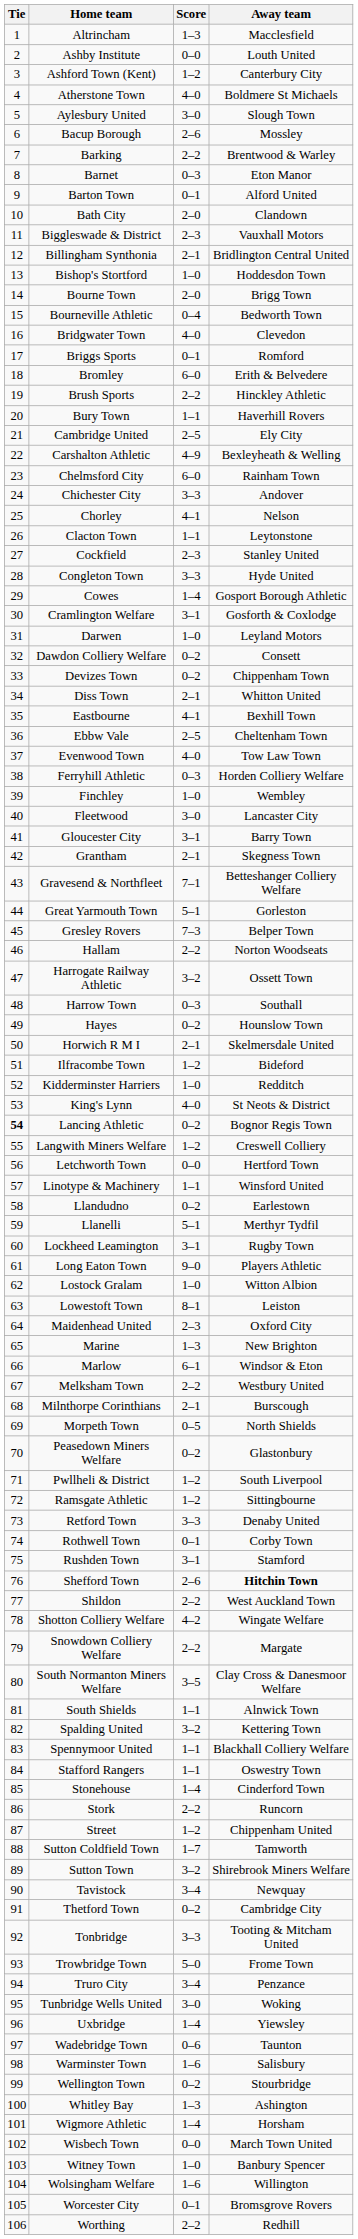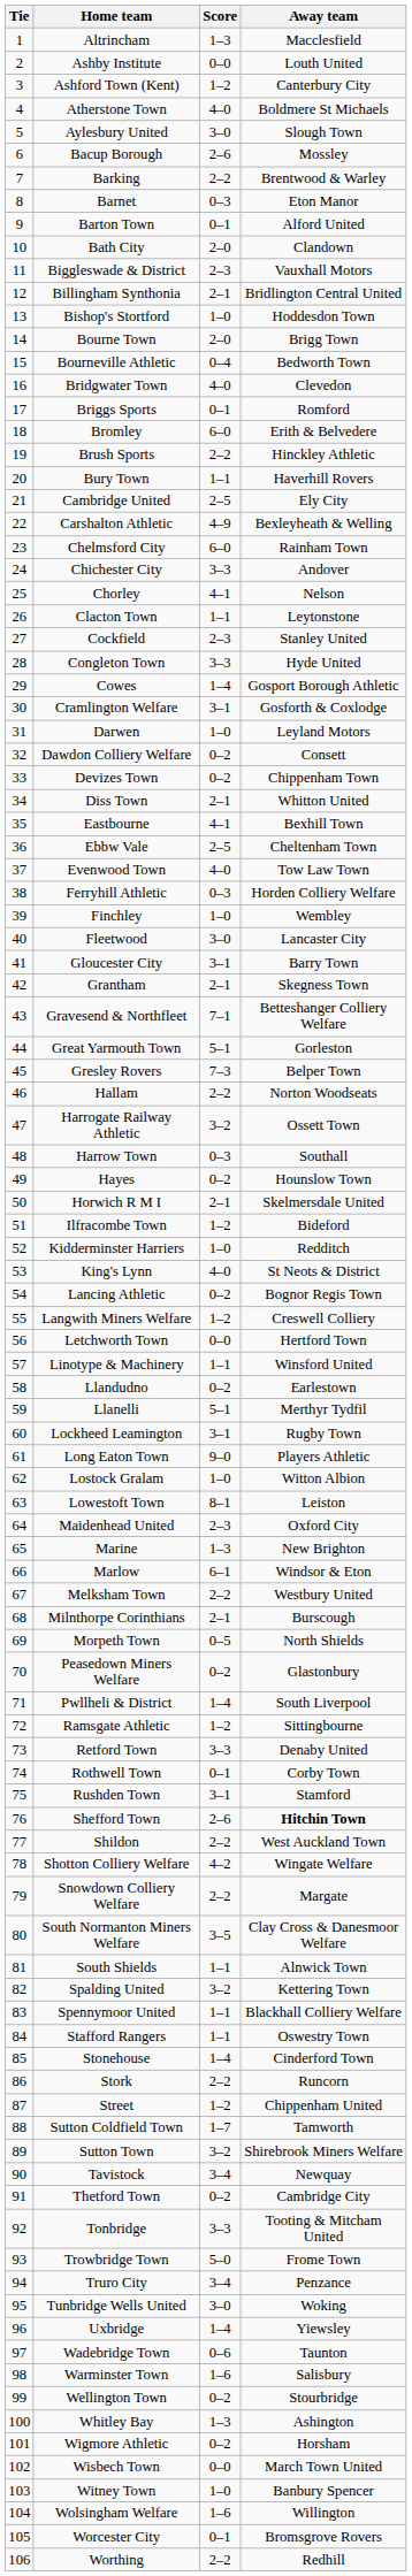Lancing Athletic | Tie: bold -> normal
Pwllheli & District | Score: 1–2 -> 1–4
Wigmore Athletic | Score: 1–4 -> 0–2
